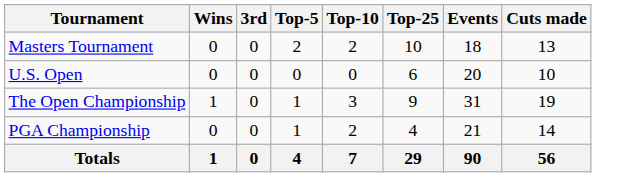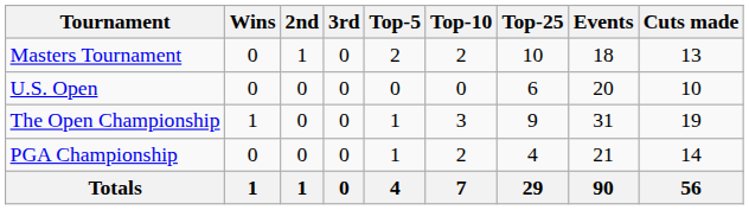+ column: 2nd | 1 | 0 | 0 | 0 | 1
